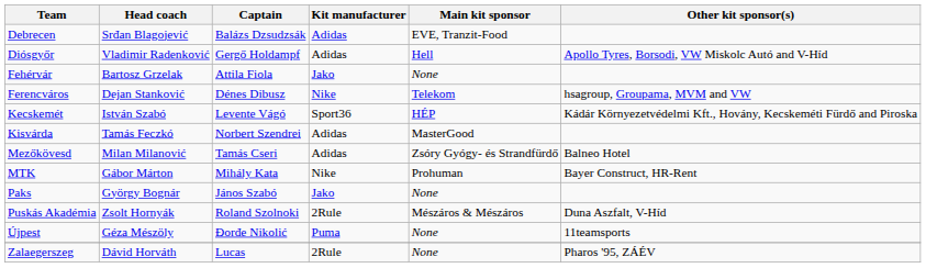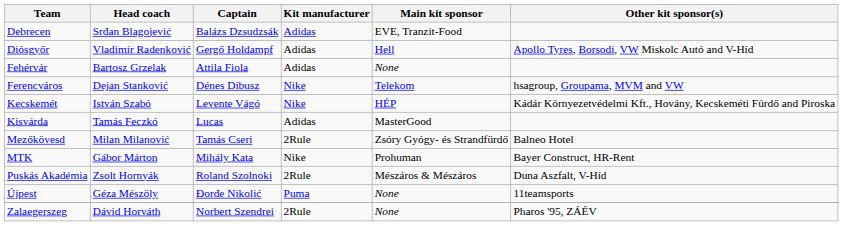Fehérvár | Kit manufacturer: Jako -> Adidas
Kecskemét | Kit manufacturer: Sport36 -> Nike
Kisvárda | Captain: Norbert Szendrei -> Lucas
Mezőkövesd | Kit manufacturer: Adidas -> 2Rule
- row: Paks | György Bognár | János Szabó | Jako | None
Zalaegerszeg | Captain: Lucas -> Norbert Szendrei
